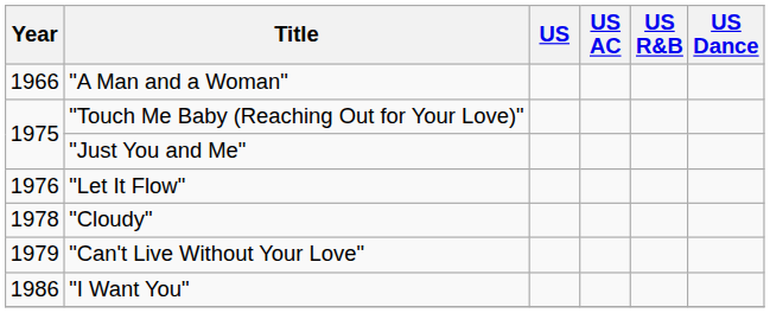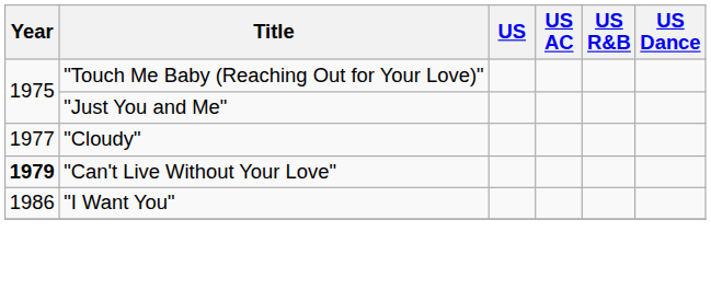- row: 1966 | "A Man and a Woman"
- row: 1976 | "Let It Flow"
"Cloudy" | Year: 1978 -> 1977
"Can't Live Without Your Love" | Year: normal -> bold
